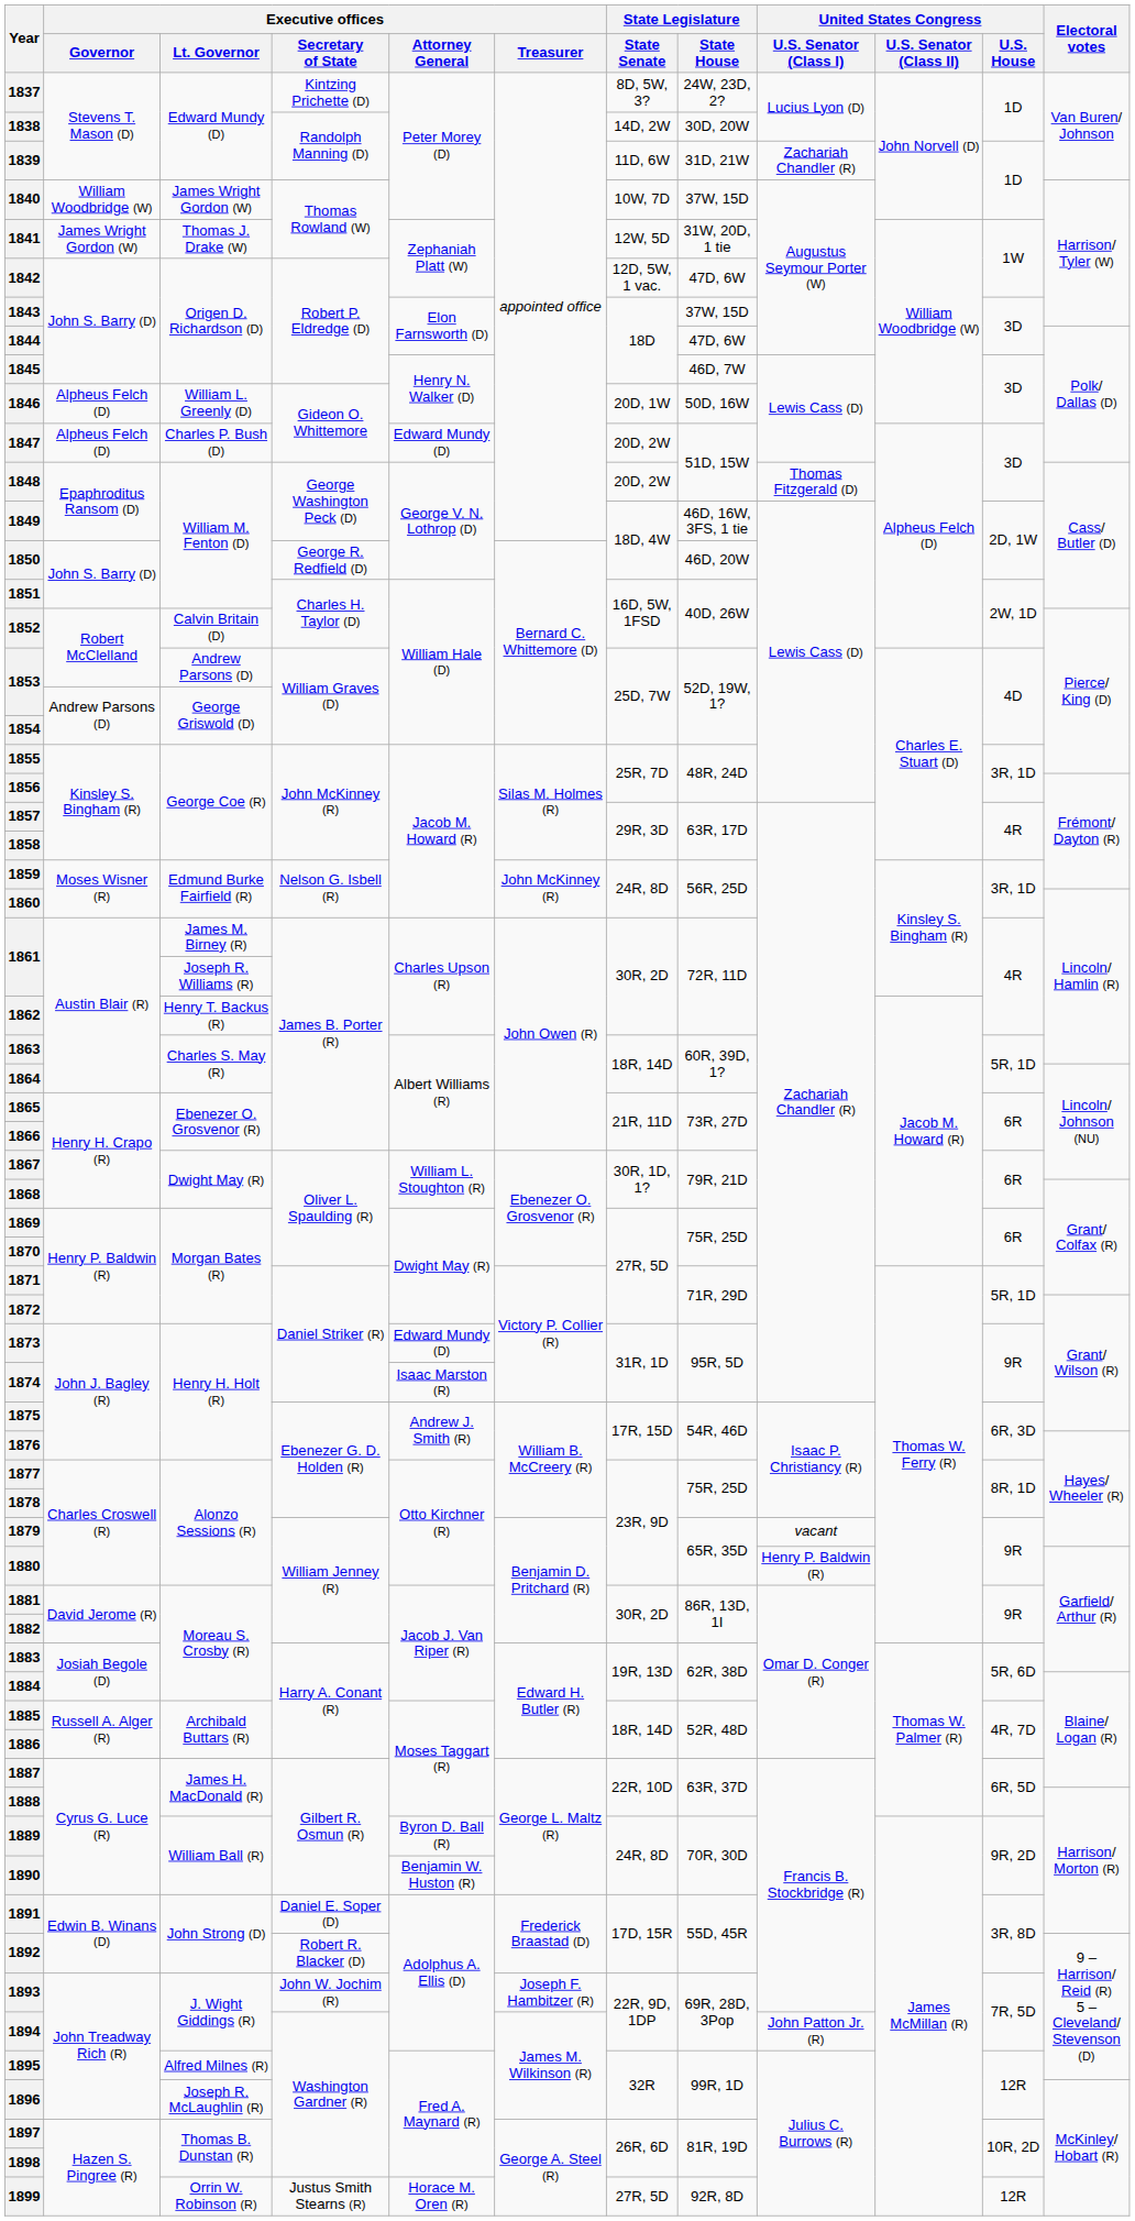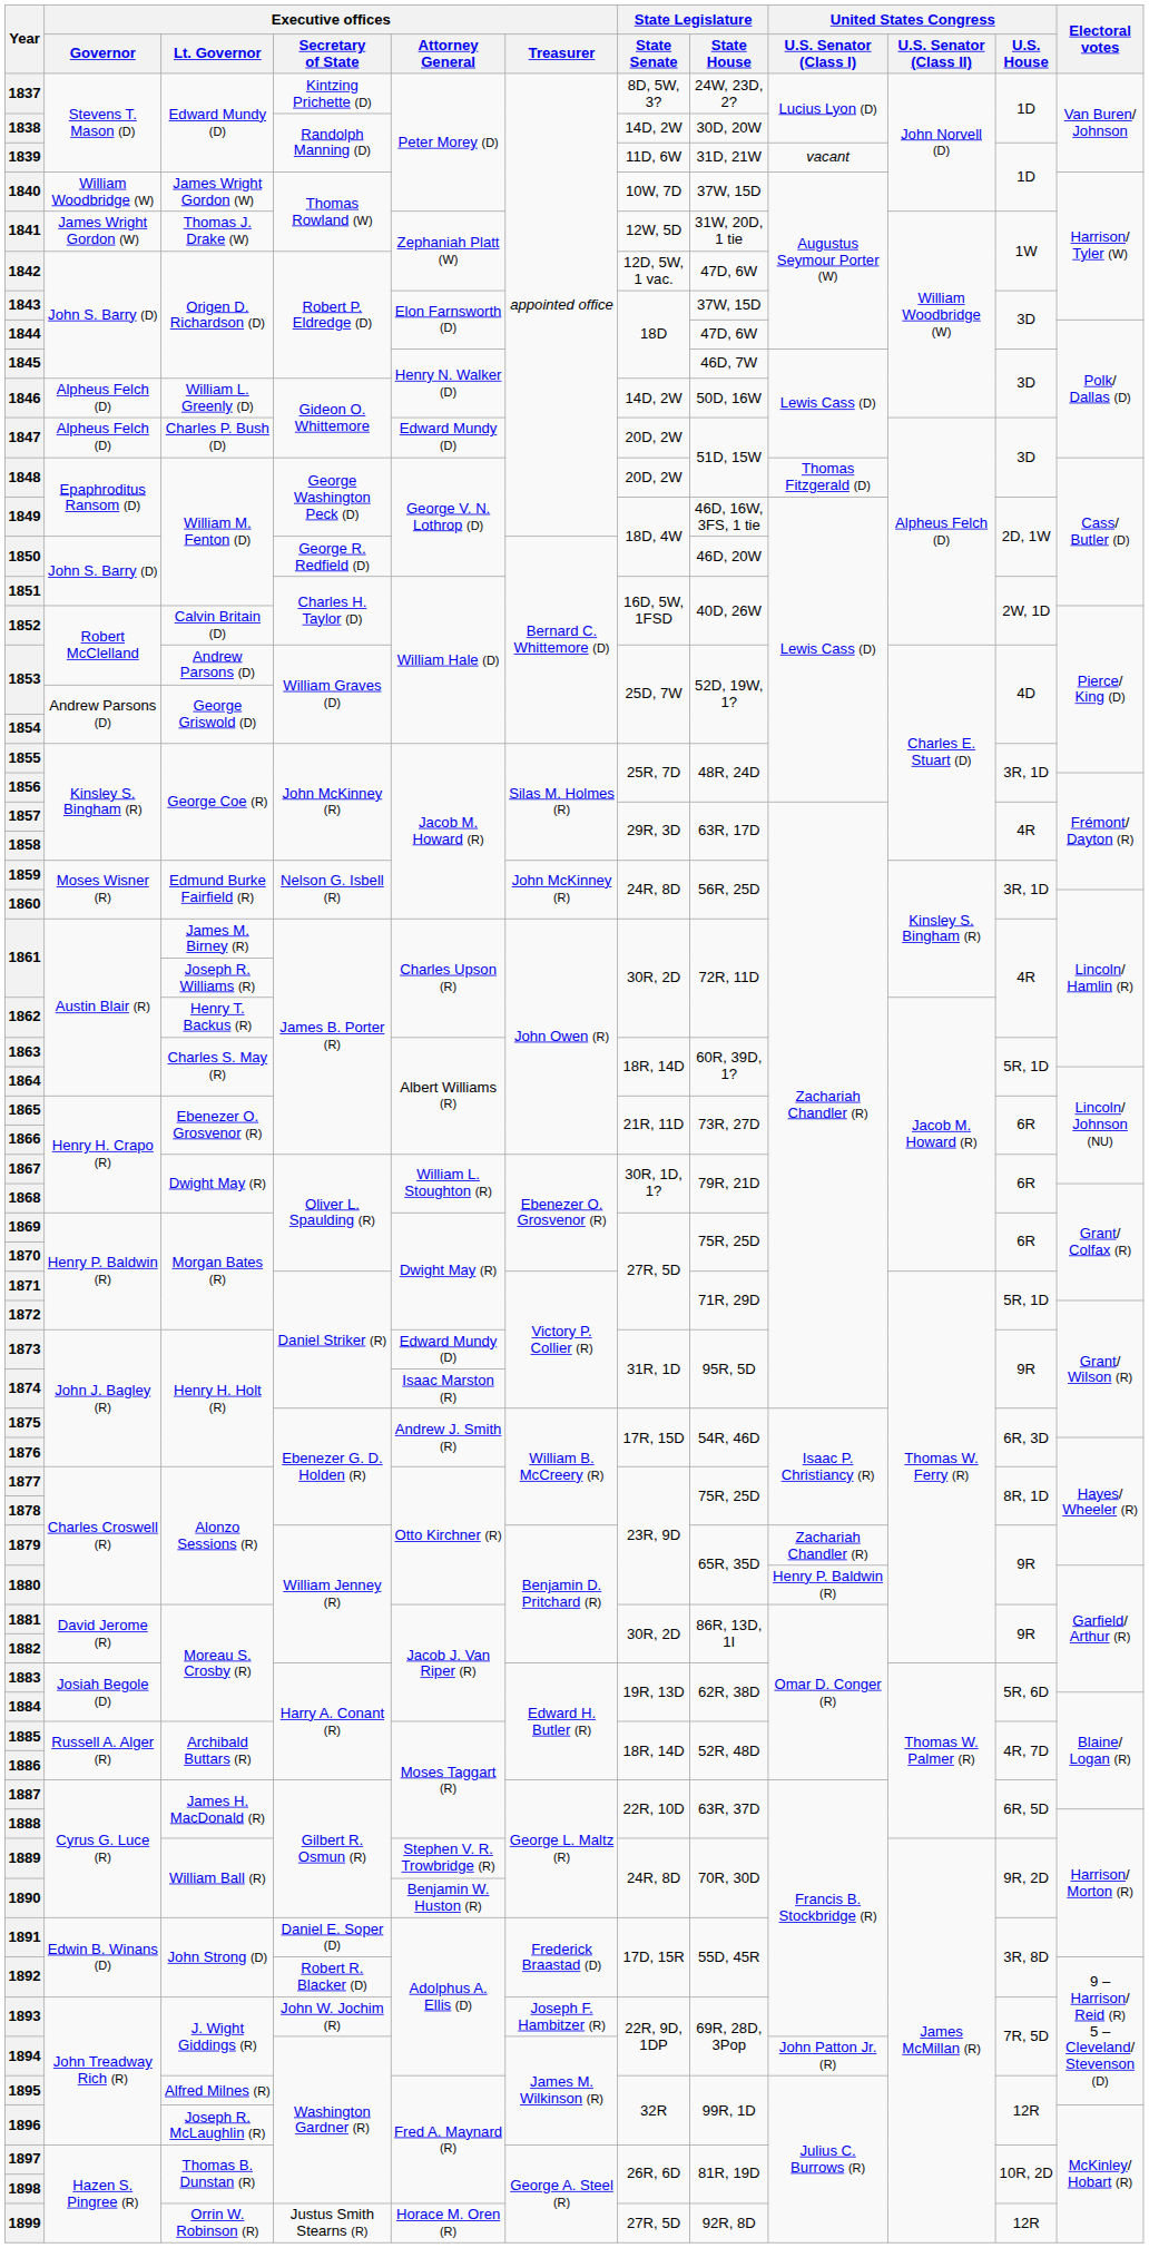1839 | United States Congress / U.S. Senator (Class I): Zachariah Chandler (R) -> vacant
1846 | State Legislature / State Senate: 20D, 1W -> 14D, 2W
1879 | United States Congress / U.S. Senator (Class I): vacant -> Zachariah Chandler (R)
1889 | Executive offices / Attorney General: Byron D. Ball (R) -> Stephen V. R. Trowbridge (R)
